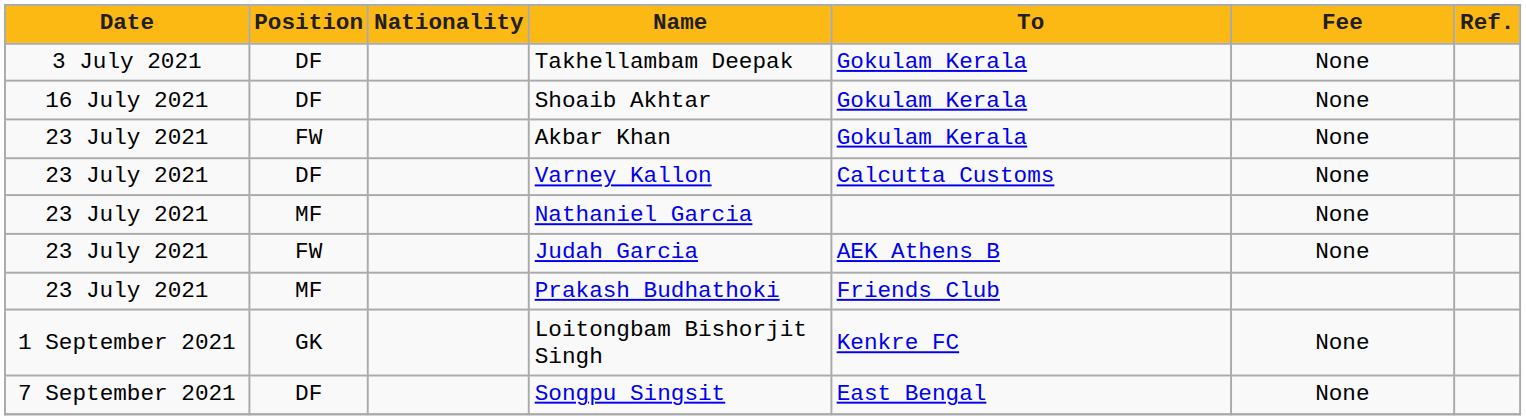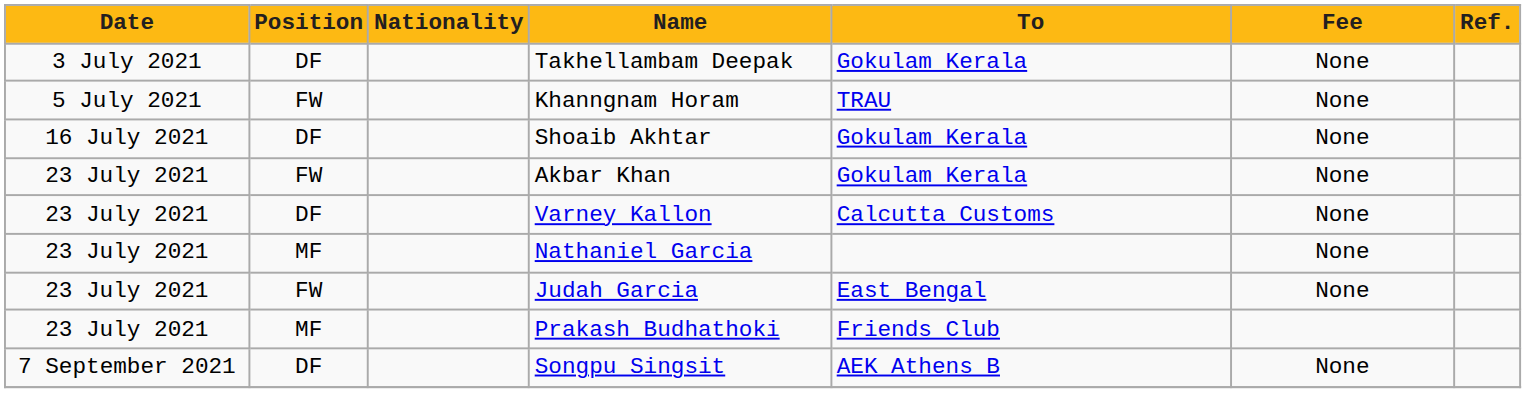+ row: 5 July 2021 | FW | Khanngnam Horam | TRAU | None
Judah Garcia | To: AEK Athens B -> East Bengal
- row: 1 September 2021 | GK | Loitongbam Bishorjit Singh | Kenkre FC | None
Songpu Singsit | To: East Bengal -> AEK Athens B
